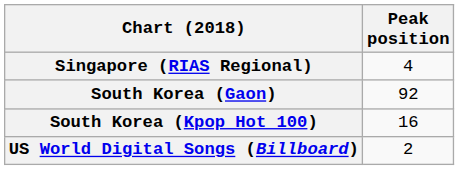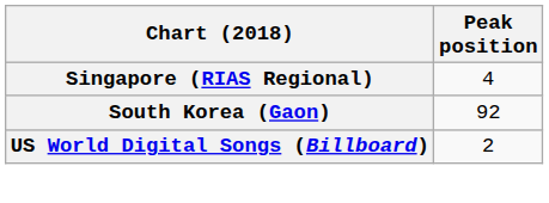- row: South Korea (Kpop Hot 100) | 16
